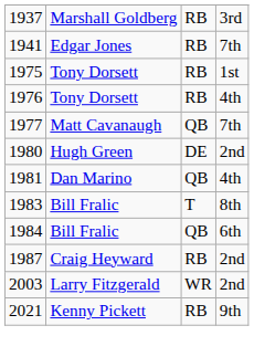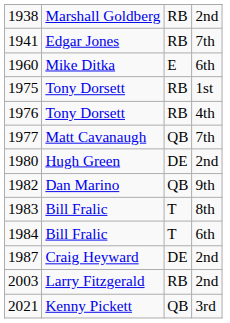- row: 1937 | Marshall Goldberg | RB | 3rd
+ row: 1938 | Marshall Goldberg | RB | 2nd
+ row: 1960 | Mike Ditka | E | 6th
- row: 1981 | Dan Marino | QB | 4th
+ row: 1982 | Dan Marino | QB | 9th
1984 | column 3: QB -> T
1987 | column 3: RB -> DE
2003 | column 3: WR -> RB
2021 | column 3: RB -> QB
2021 | column 4: 9th -> 3rd
